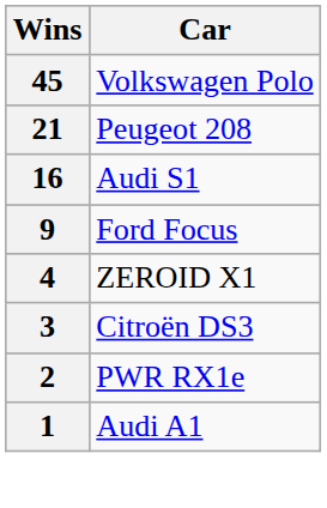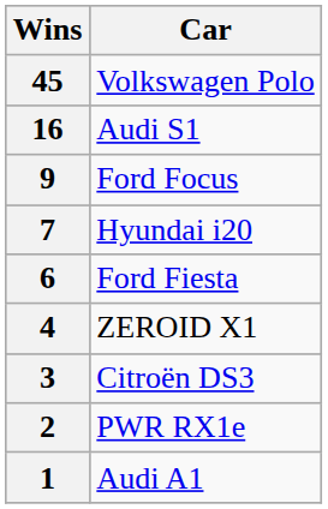- row: 21 | Peugeot 208
+ row: 7 | Hyundai i20
+ row: 6 | Ford Fiesta
